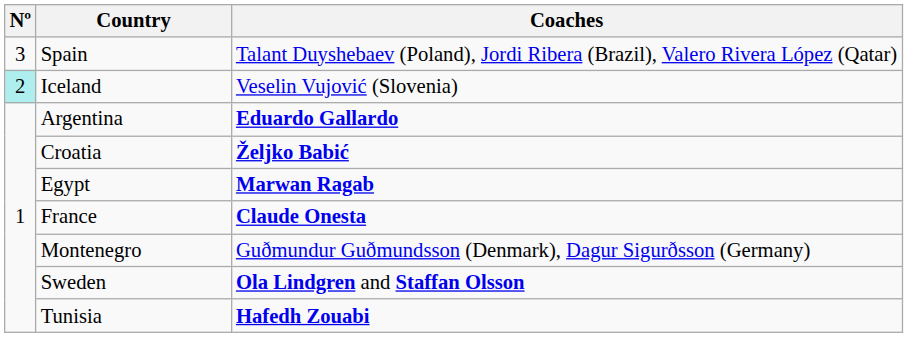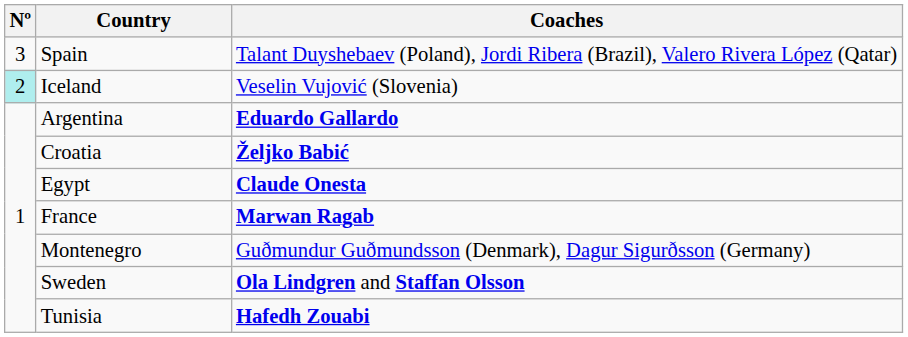Egypt | Coaches: Marwan Ragab -> Claude Onesta
France | Coaches: Claude Onesta -> Marwan Ragab
